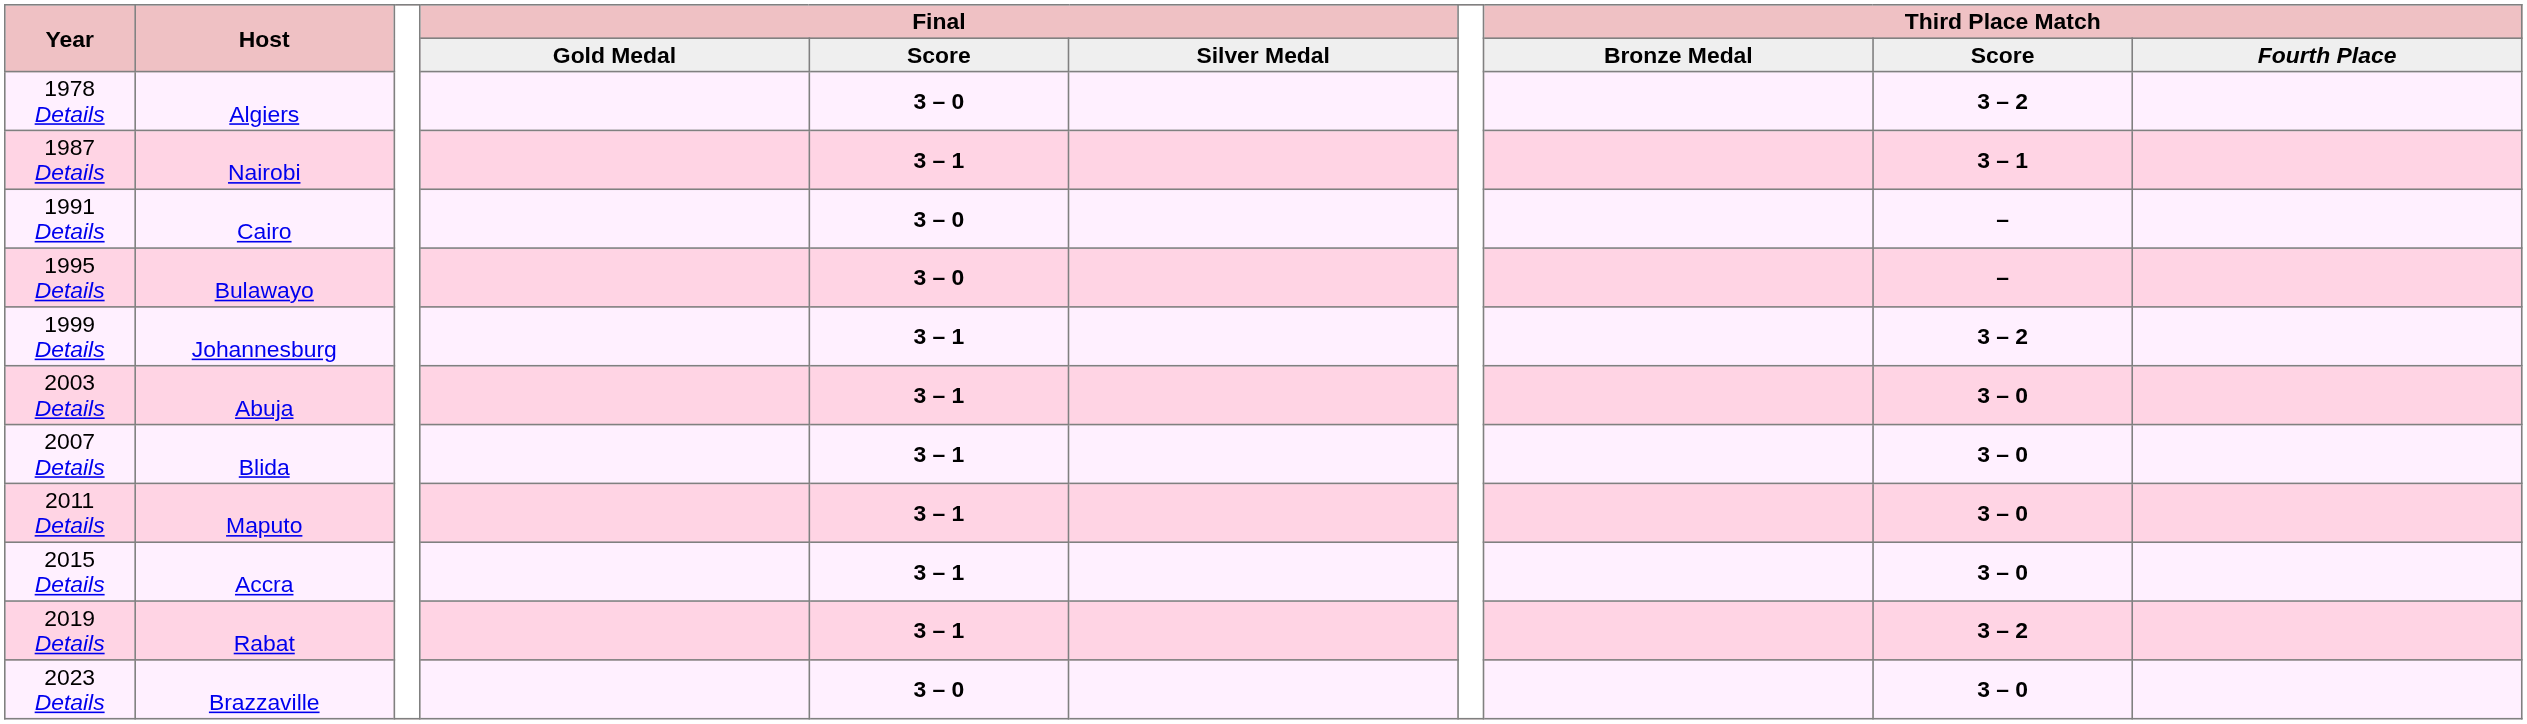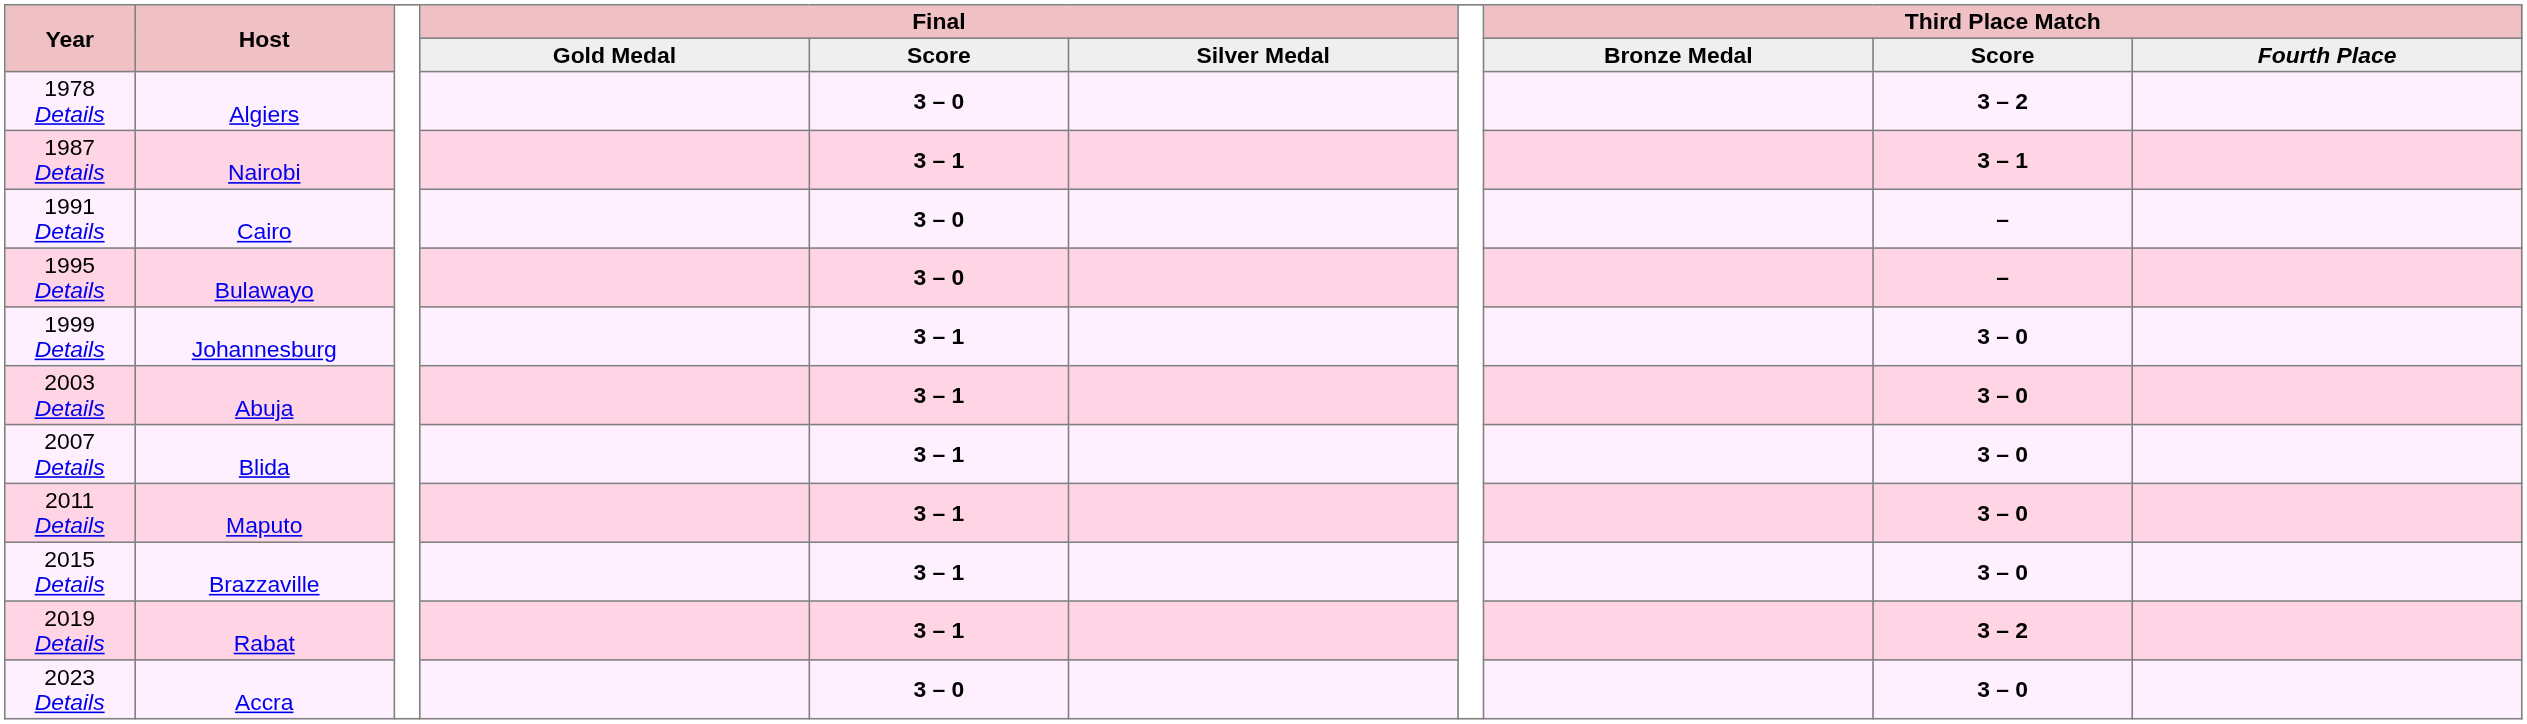1999 Details | Third Place Match / Score: 3 – 2 -> 3 – 0
2015 Details | Host: Accra -> Brazzaville
2023 Details | Host: Brazzaville -> Accra
